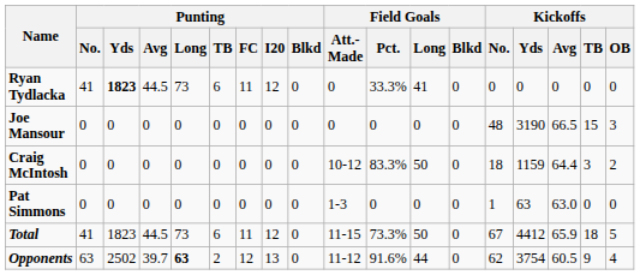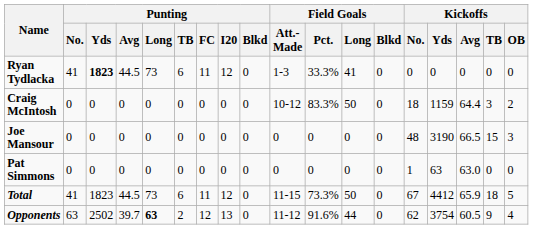Ryan Tydlacka | Field Goals / Att.-Made: 0 -> 1-3
rows swapped: Joe Mansour <-> Craig McIntosh
Pat Simmons | Field Goals / Att.-Made: 1-3 -> 0
